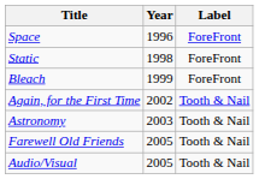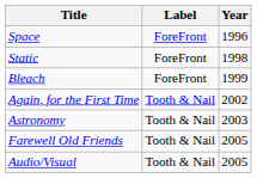columns swapped: Year <-> Label
